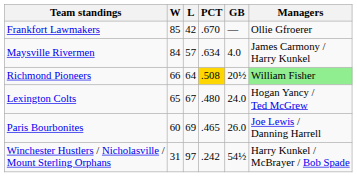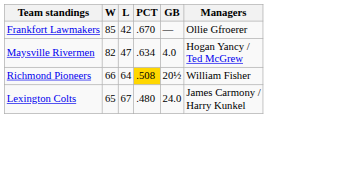Maysville Rivermen | W: 84 -> 82
Maysville Rivermen | L: 57 -> 47
Maysville Rivermen | Managers: James Carmony / Harry Kunkel -> Hogan Yancy / Ted McGrew
Richmond Pioneers | Managers: lightgreen background -> no background
Lexington Colts | Managers: Hogan Yancy / Ted McGrew -> James Carmony / Harry Kunkel
- row: Paris Bourbonites | 60 | 69 | .465 | 26.0 | Joe Lewis / Danning Harrell
- row: Winchester Hustlers / Nicholasville / Mount Sterling Orphans | 31 | 97 | .242 | 54½ | Harry Kunkel / McBrayer / Bob Spade
